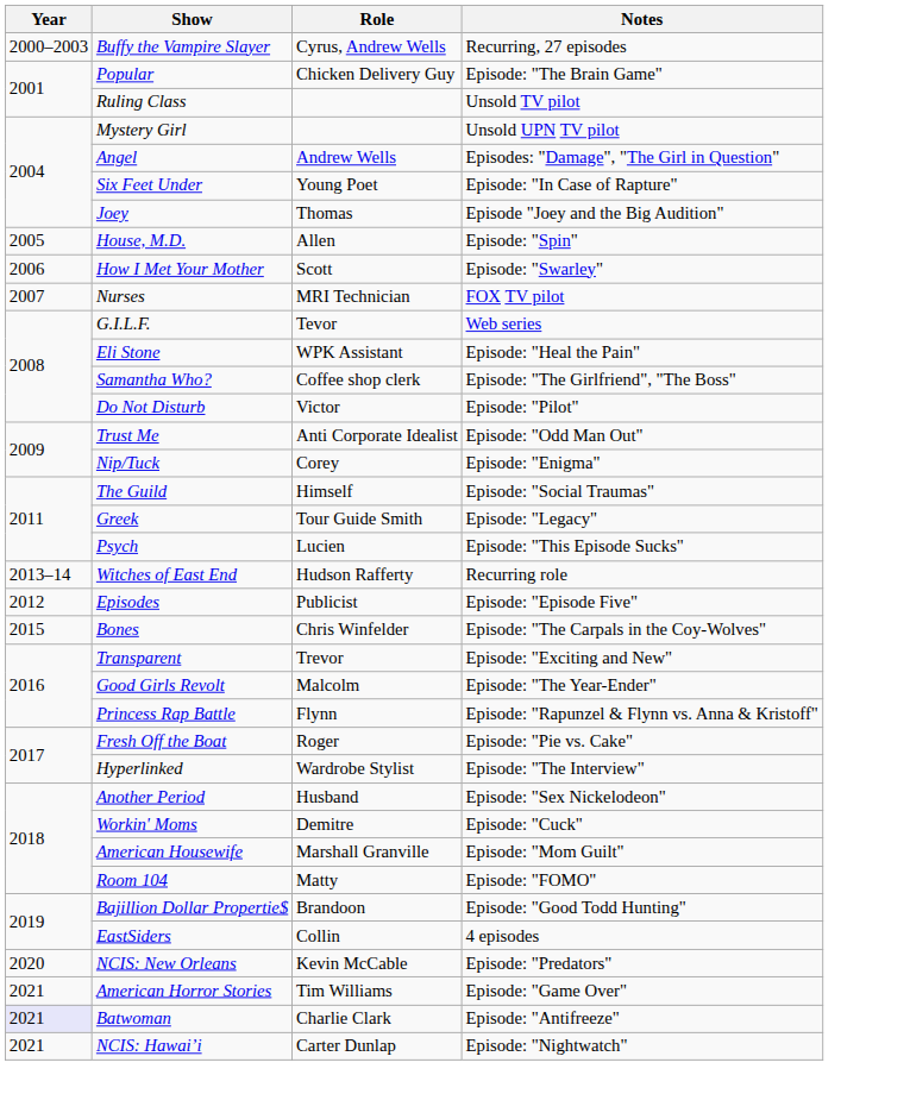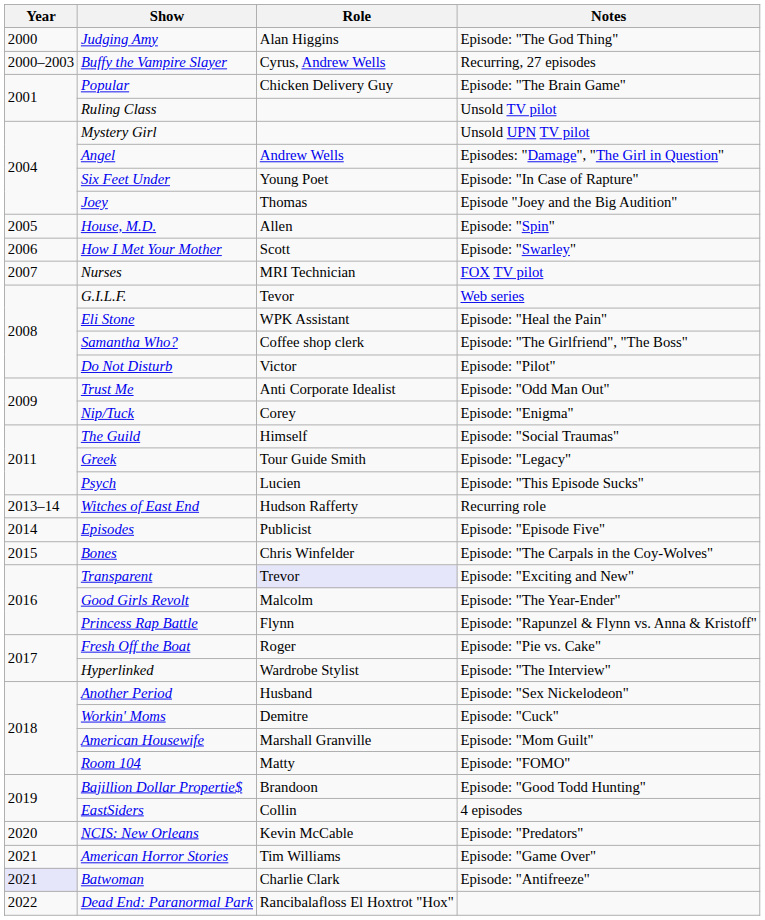+ row: 2000 | Judging Amy | Alan Higgins | Episode: "The God Thing"
Episodes | Year: 2012 -> 2014
Transparent | Role: no background -> lavender background
- row: 2021 | NCIS: Hawai’i | Carter Dunlap | Episode: "Nightwatch"
+ row: 2022 | Dead End: Paranormal Park | Rancibalafloss El Hoxtrot "Hox"
